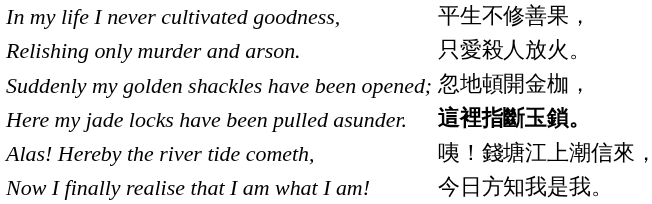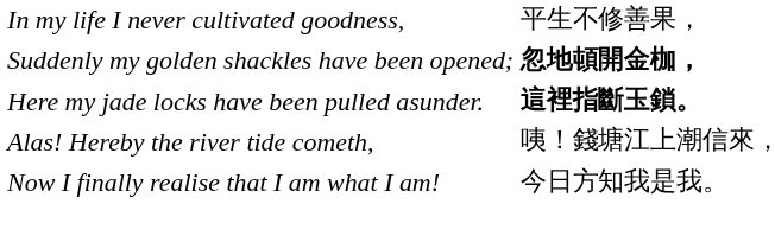- row: Relishing only murder and arson. | 只愛殺人放火。
Suddenly my golden shackles have been opened; | column 2: normal -> bold
